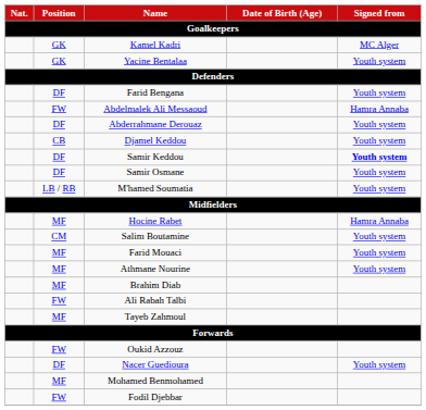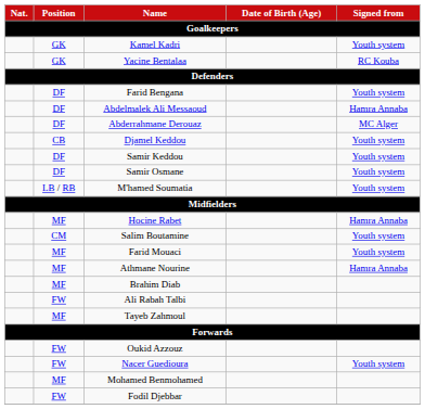Kamel Kadri | Signed from: MC Alger -> Youth system
Yacine Bentalaa | Signed from: Youth system -> RC Kouba
Abdelmalek Ali Messaoud | Position: FW -> DF
Abderrahmane Derouaz | Signed from: Youth system -> MC Alger
Samir Keddou | Signed from: bold -> normal
Athmane Nourine | Signed from: Youth system -> Hamra Annaba
Nacer Guedioura | Position: DF -> FW
